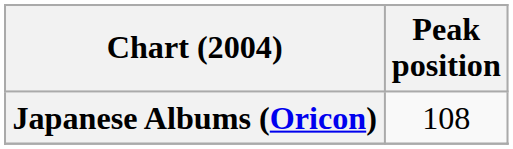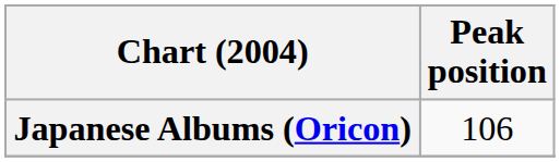Japanese Albums (Oricon) | Peak position: 108 -> 106
